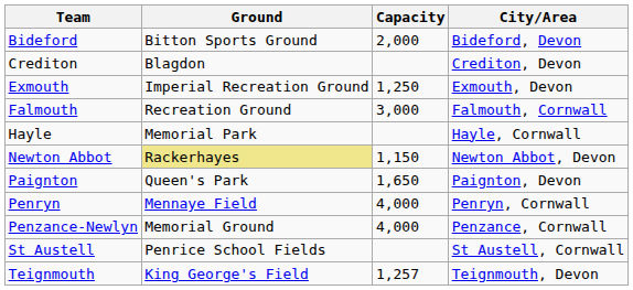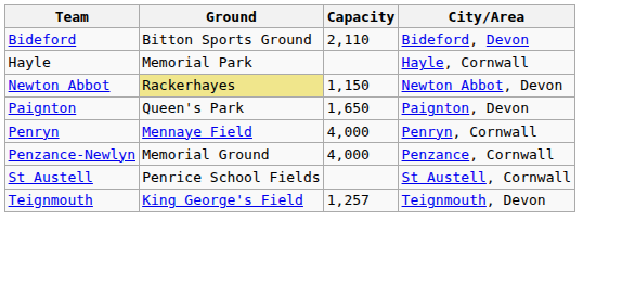Bideford | Capacity: 2,000 -> 2,110
- row: Crediton | Blagdon | Crediton, Devon
- row: Exmouth | Imperial Recreation Ground | 1,250 | Exmouth, Devon
- row: Falmouth | Recreation Ground | 3,000 | Falmouth, Cornwall
